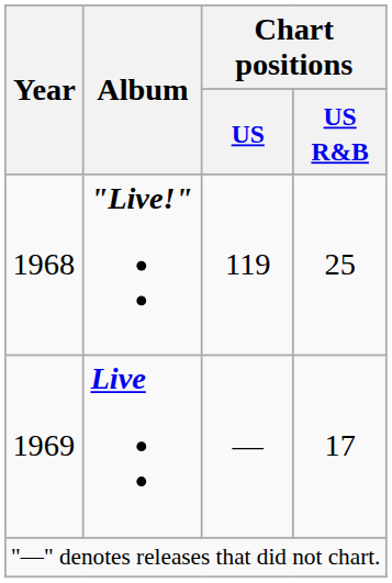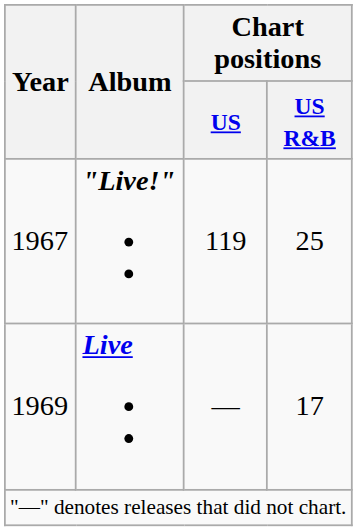"Live!" | Year: 1968 -> 1967
